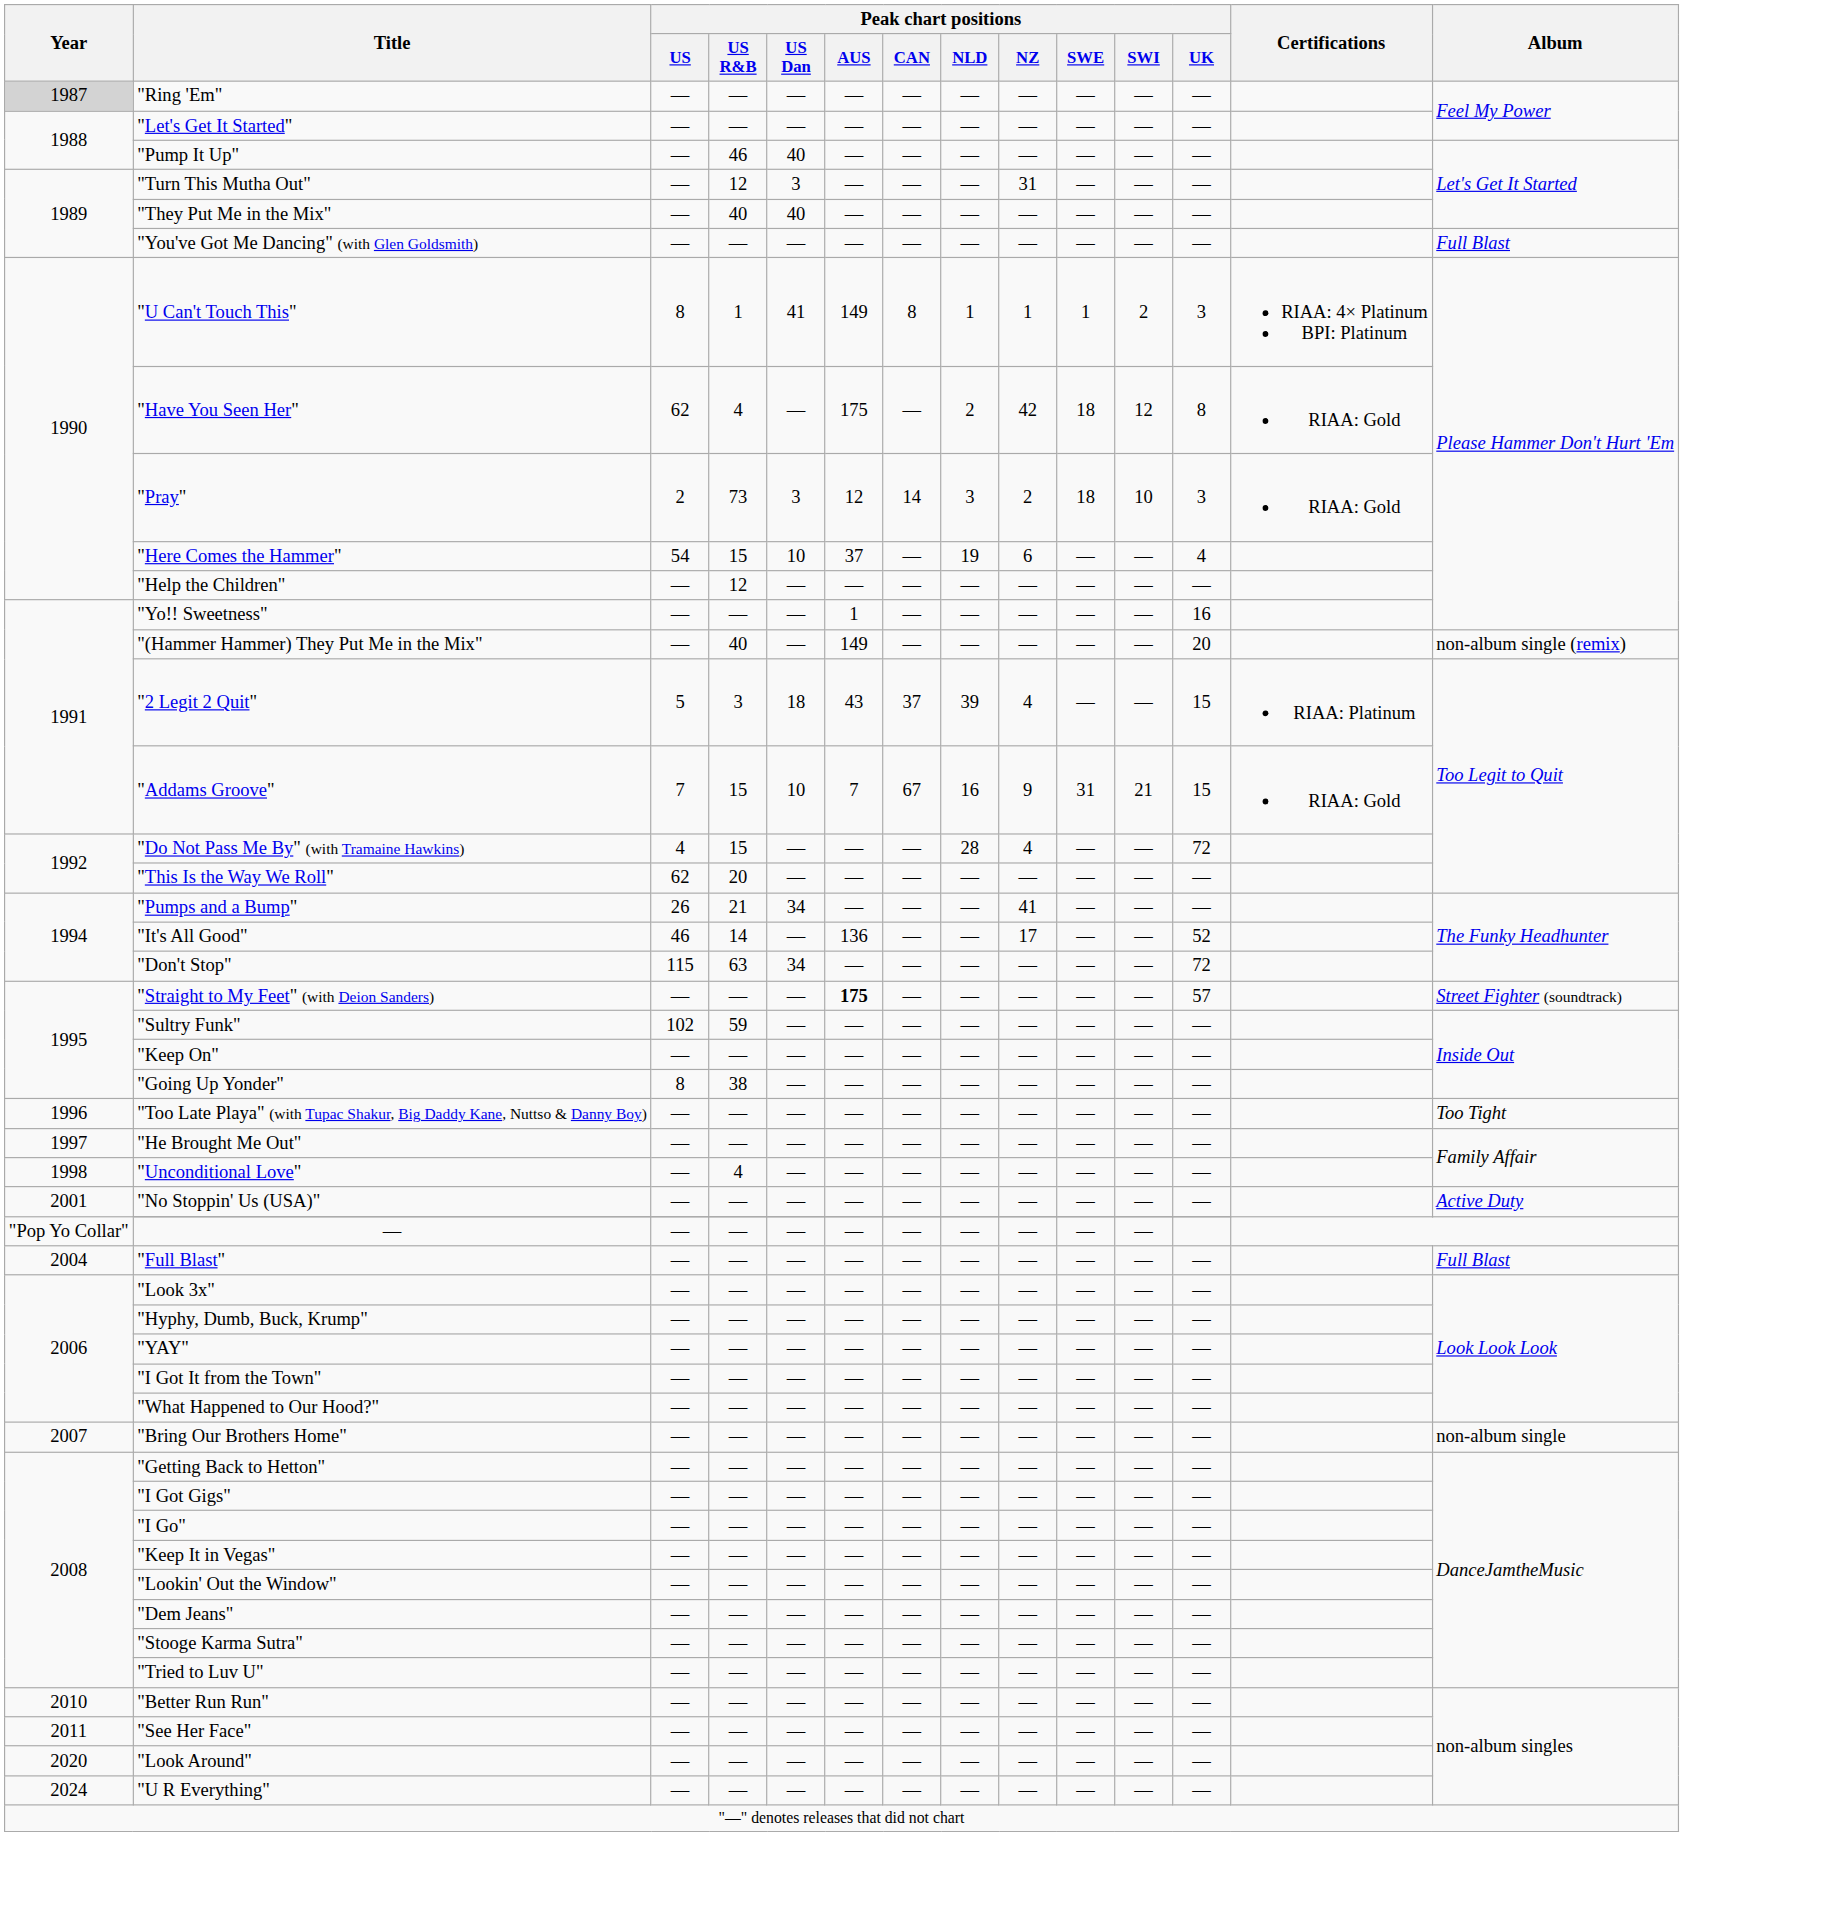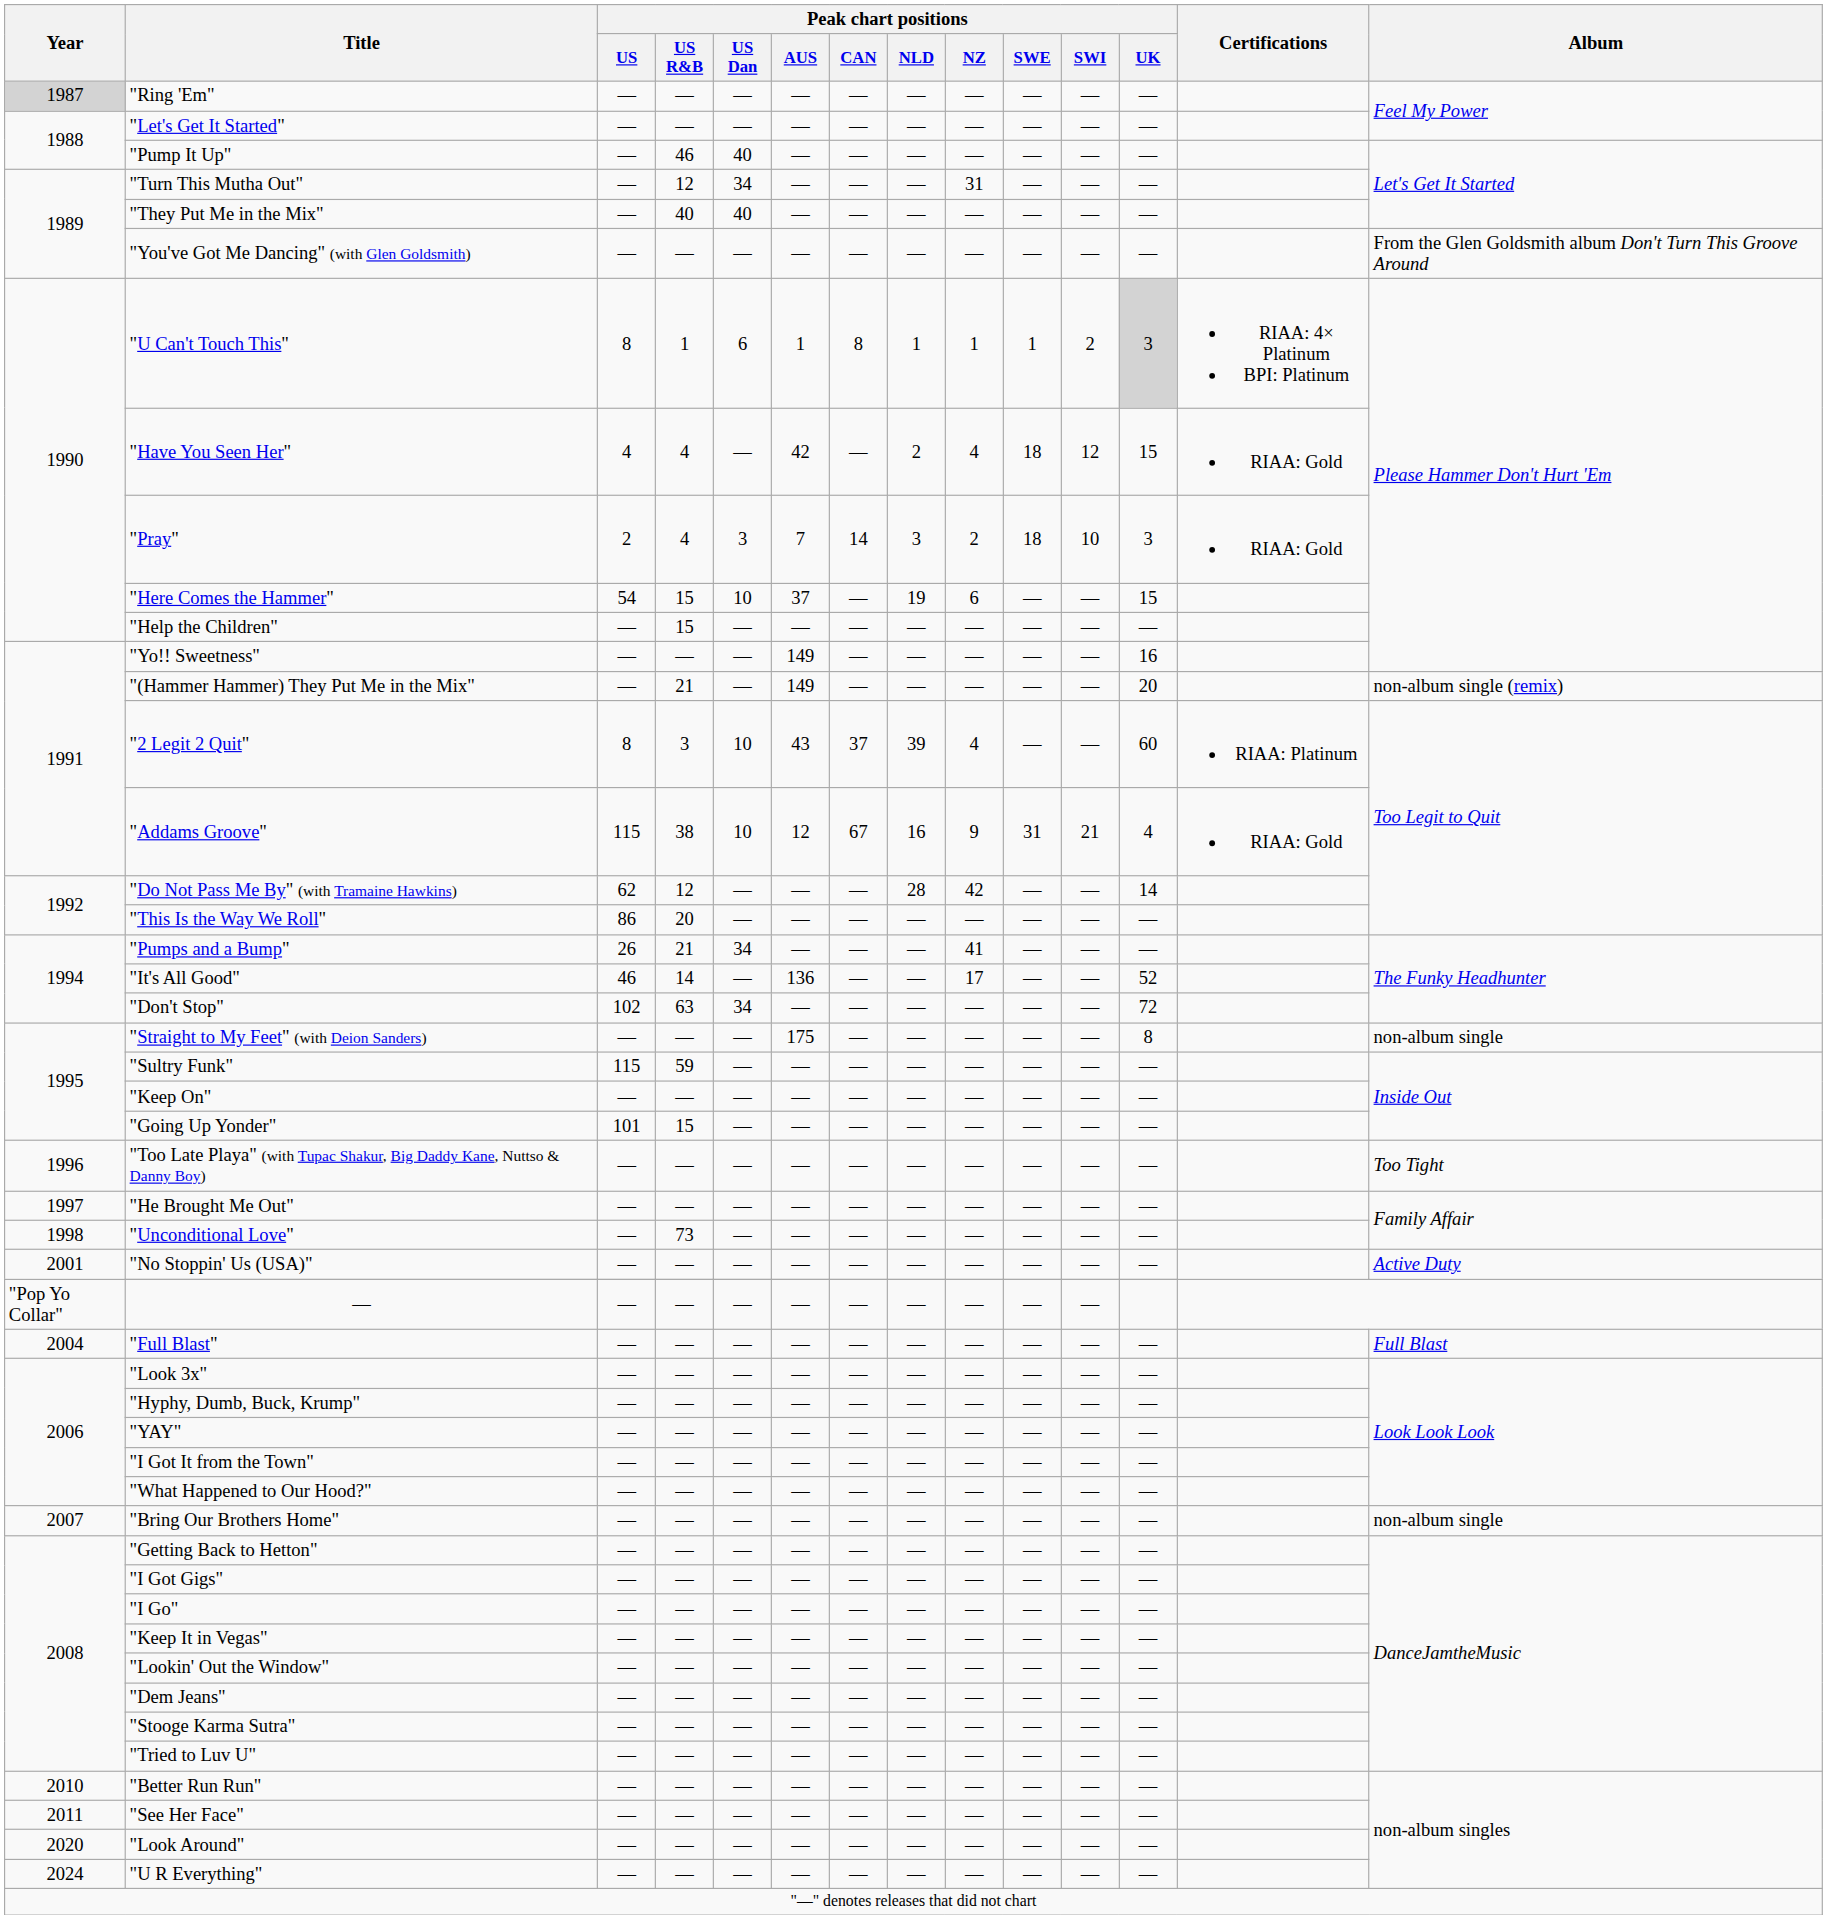"Turn This Mutha Out" | Peak chart positions / US Dan: 3 -> 34
"You've Got Me Dancing" (with Glen Goldsmith) | Album: Full Blast -> From the Glen Goldsmith album Don't Turn This Groove Around
"U Can't Touch This" | Peak chart positions / US Dan: 41 -> 6
"U Can't Touch This" | Peak chart positions / AUS: 149 -> 1
"U Can't Touch This" | Peak chart positions / UK: no background -> lightgrey background
"Have You Seen Her" | Peak chart positions / US: 62 -> 4
"Have You Seen Her" | Peak chart positions / AUS: 175 -> 42
"Have You Seen Her" | Peak chart positions / NZ: 42 -> 4
"Have You Seen Her" | Peak chart positions / UK: 8 -> 15
"Pray" | Peak chart positions / US R&B: 73 -> 4
"Pray" | Peak chart positions / AUS: 12 -> 7
"Here Comes the Hammer" | Peak chart positions / UK: 4 -> 15
"Help the Children" | Peak chart positions / US R&B: 12 -> 15
"Yo!! Sweetness" | Peak chart positions / AUS: 1 -> 149
"(Hammer Hammer) They Put Me in the Mix" | Peak chart positions / US R&B: 40 -> 21
"2 Legit 2 Quit" | Peak chart positions / US: 5 -> 8
"2 Legit 2 Quit" | Peak chart positions / US Dan: 18 -> 10
"2 Legit 2 Quit" | Peak chart positions / UK: 15 -> 60
"Addams Groove" | Peak chart positions / US: 7 -> 115
"Addams Groove" | Peak chart positions / US R&B: 15 -> 38
"Addams Groove" | Peak chart positions / AUS: 7 -> 12
"Addams Groove" | Peak chart positions / UK: 15 -> 4
"Do Not Pass Me By" (with Tramaine Hawkins) | Peak chart positions / US: 4 -> 62
"Do Not Pass Me By" (with Tramaine Hawkins) | Peak chart positions / US R&B: 15 -> 12
"Do Not Pass Me By" (with Tramaine Hawkins) | Peak chart positions / NZ: 4 -> 42
"Do Not Pass Me By" (with Tramaine Hawkins) | Peak chart positions / UK: 72 -> 14
"This Is the Way We Roll" | Peak chart positions / US: 62 -> 86
"Don't Stop" | Peak chart positions / US: 115 -> 102
"Straight to My Feet" (with Deion Sanders) | Peak chart positions / AUS: bold -> normal
"Straight to My Feet" (with Deion Sanders) | Peak chart positions / UK: 57 -> 8
"Straight to My Feet" (with Deion Sanders) | Album: Street Fighter (soundtrack) -> non-album single
"Sultry Funk" | Peak chart positions / US: 102 -> 115
"Going Up Yonder" | Peak chart positions / US: 8 -> 101
"Going Up Yonder" | Peak chart positions / US R&B: 38 -> 15
"Unconditional Love" | Peak chart positions / US R&B: 4 -> 73
